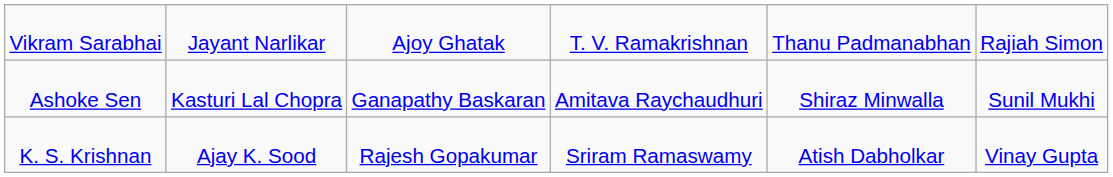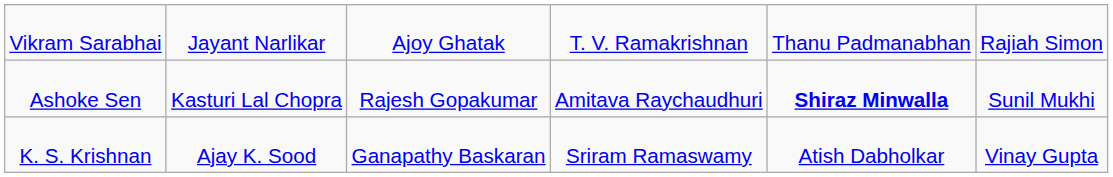Ashoke Sen | column 3: Ganapathy Baskaran -> Rajesh Gopakumar
Ashoke Sen | column 5: normal -> bold
K. S. Krishnan | column 3: Rajesh Gopakumar -> Ganapathy Baskaran
